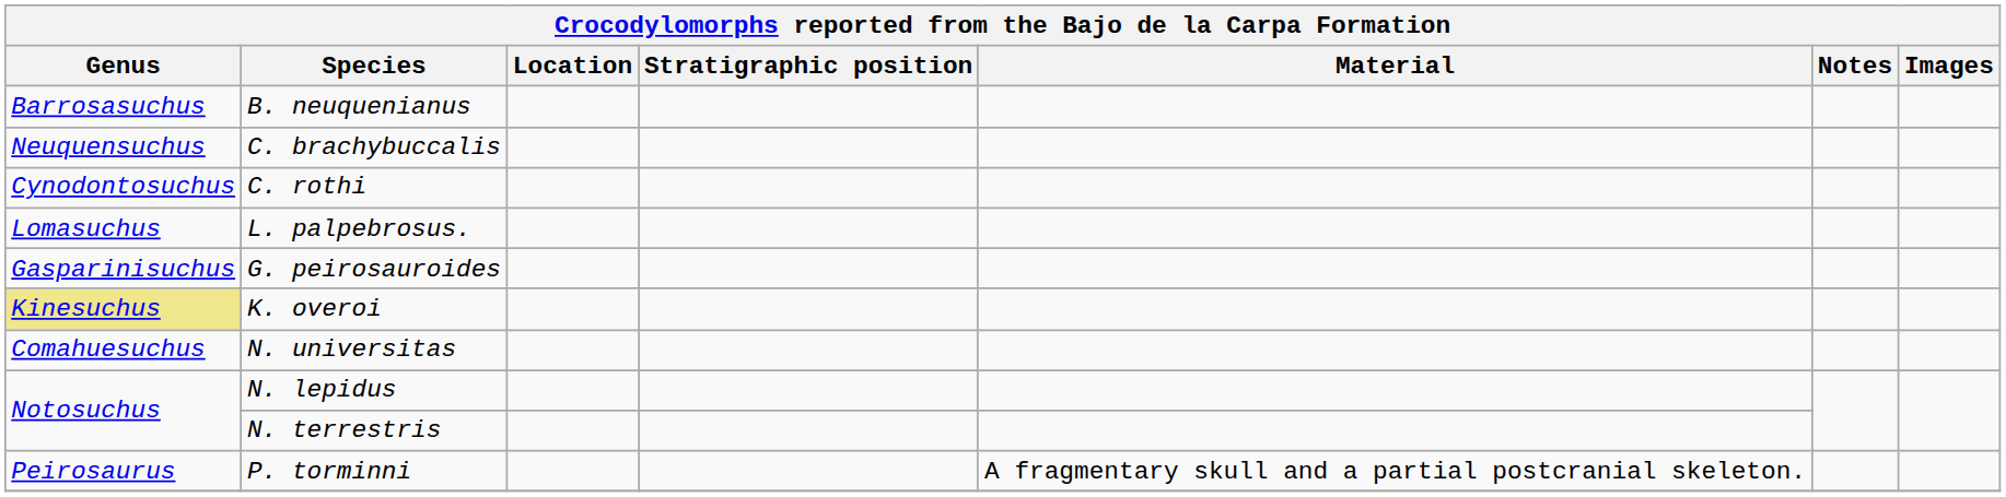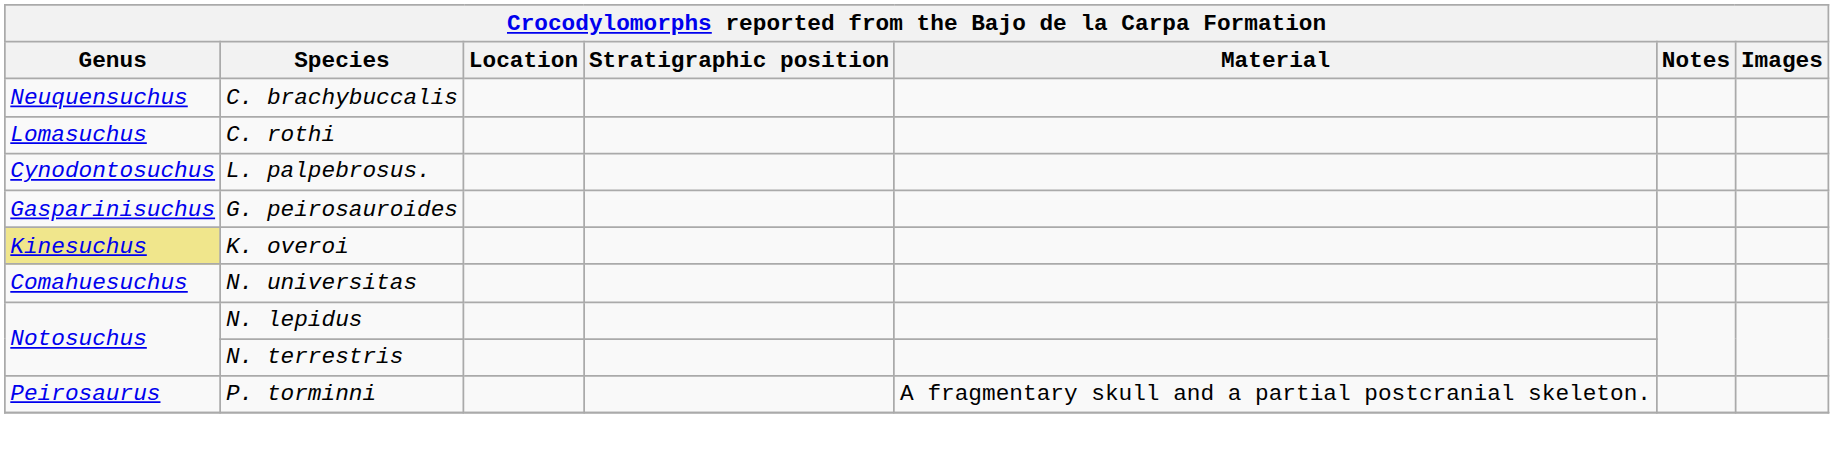- row: Barrosasuchus | B. neuquenianus
C. rothi | Genus: Cynodontosuchus -> Lomasuchus
L. palpebrosus. | Genus: Lomasuchus -> Cynodontosuchus
